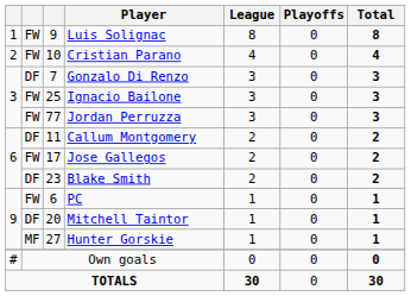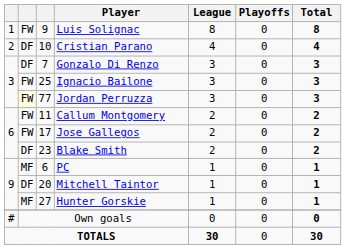Cristian Parano | column 2: FW -> DF
Jordan Perruzza | column 2: no background -> lightyellow background
Callum Montgomery | column 2: DF -> FW
PC | column 2: FW -> MF
